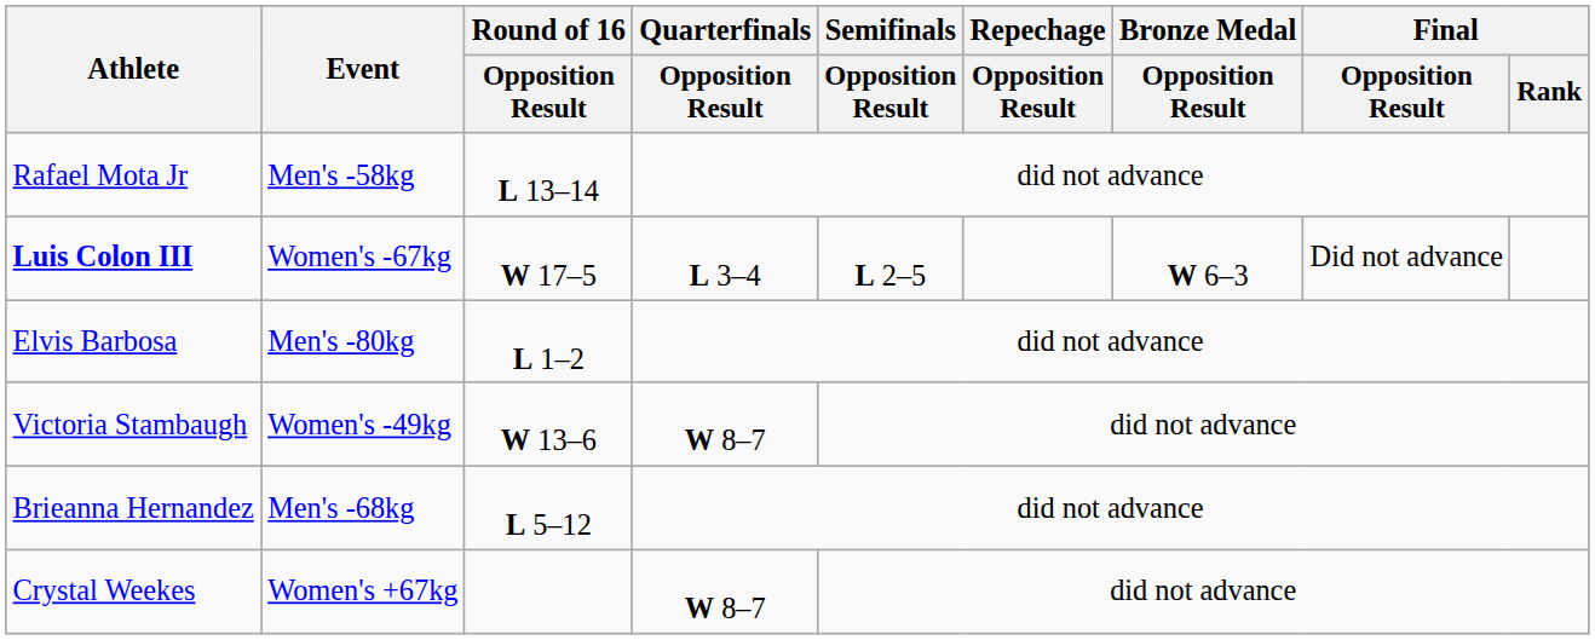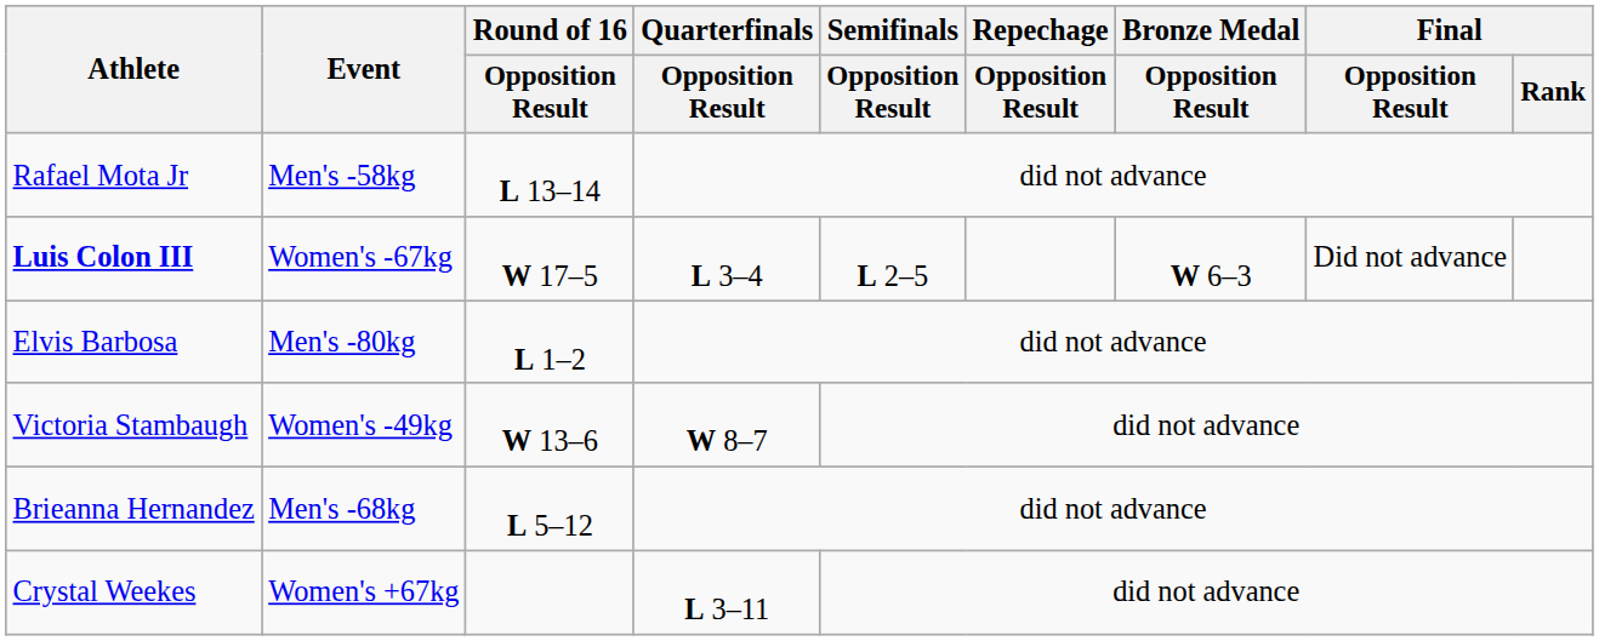Crystal Weekes | Quarterfinals / Opposition Result: W 8–7 -> L 3–11
